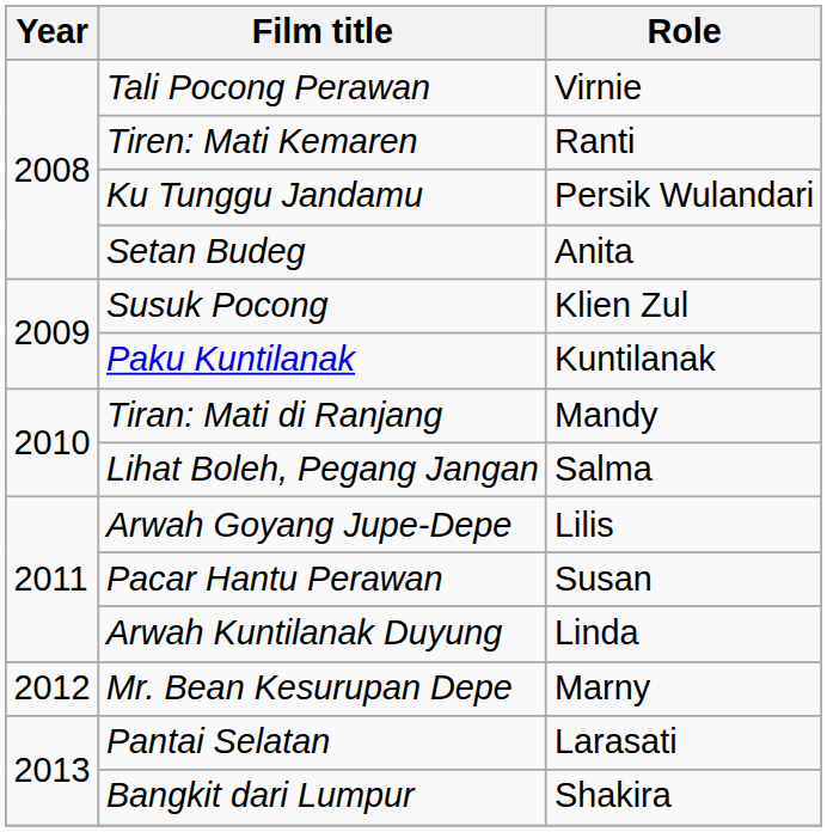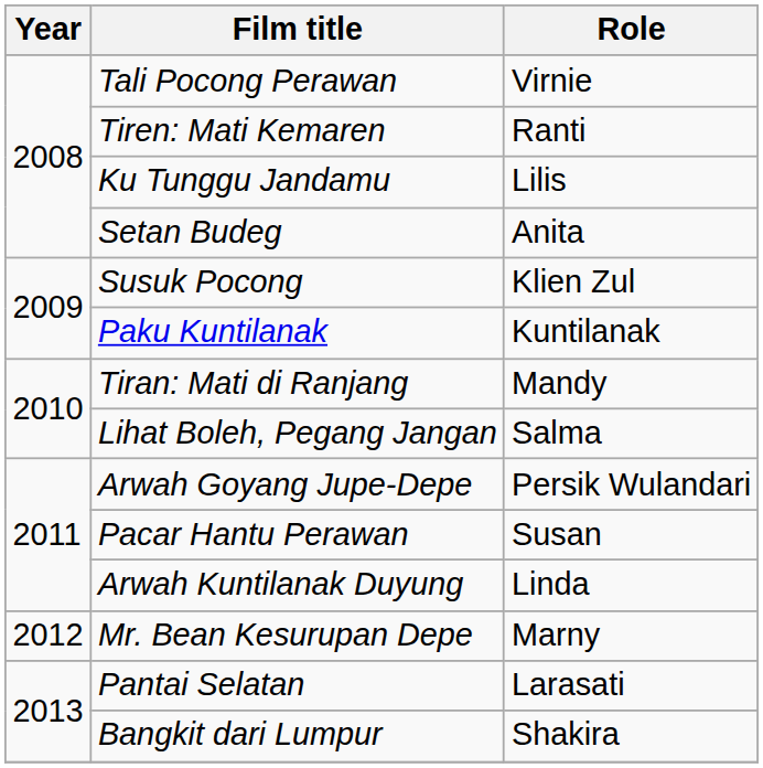Ku Tunggu Jandamu | Role: Persik Wulandari -> Lilis
Arwah Goyang Jupe-Depe | Role: Lilis -> Persik Wulandari
